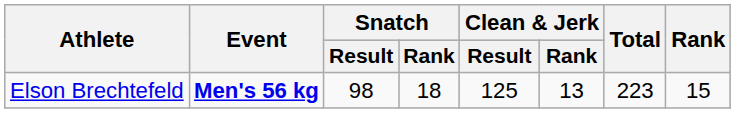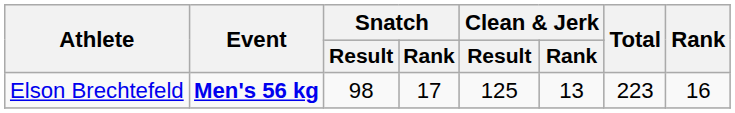Elson Brechtefeld | Snatch / Rank: 18 -> 17
Elson Brechtefeld | Rank: 15 -> 16
